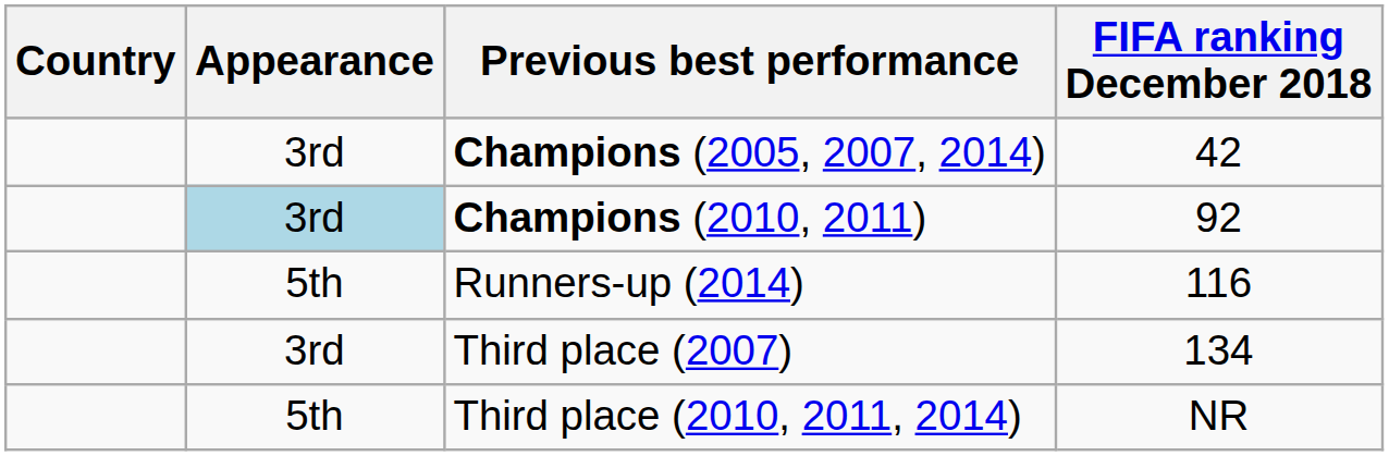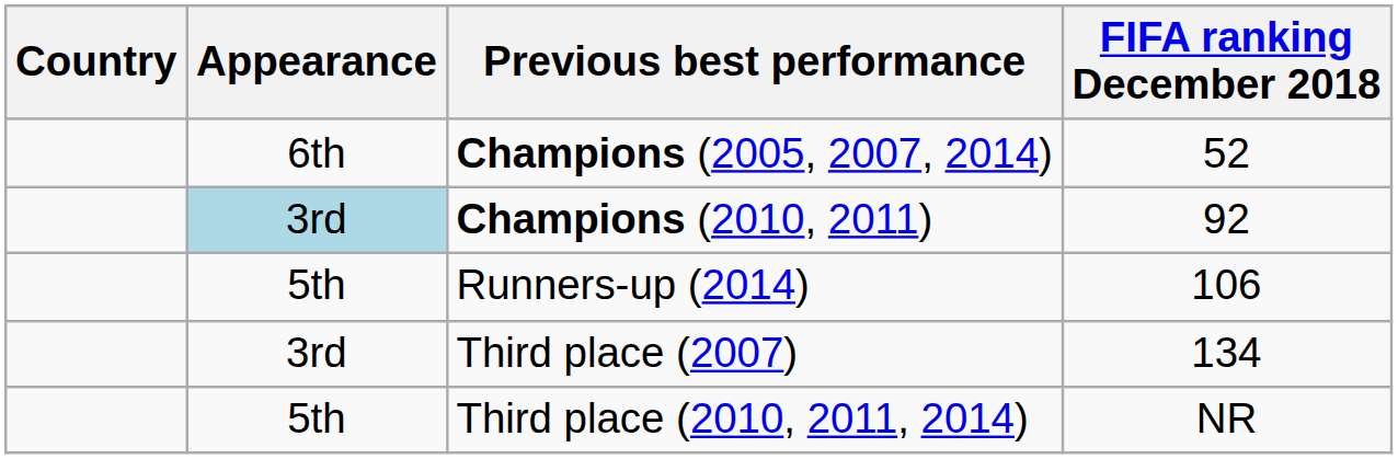Champions (2005, 2007, 2014) | Appearance: 3rd -> 6th
Champions (2005, 2007, 2014) | FIFA ranking December 2018: 42 -> 52
Runners-up (2014) | FIFA ranking December 2018: 116 -> 106
